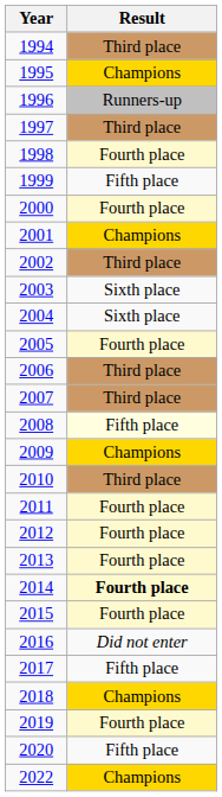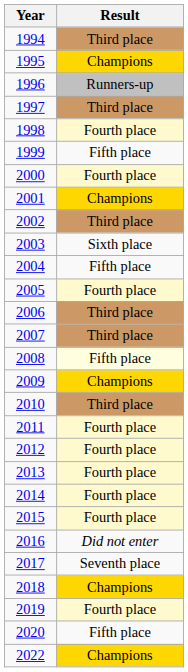2004 | Result: Sixth place -> Fifth place
2014 | Result: bold -> normal
2017 | Result: Fifth place -> Seventh place
